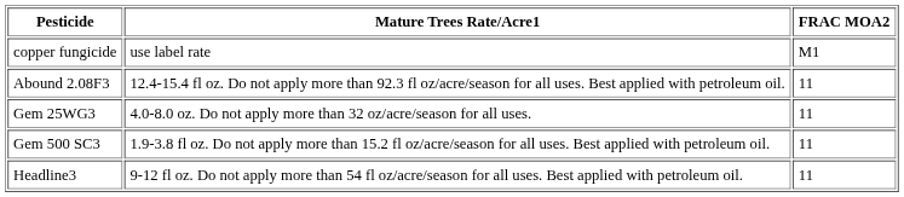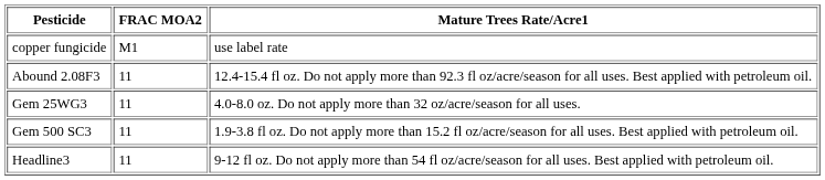columns swapped: FRAC MOA2 <-> Mature Trees Rate/Acre1
